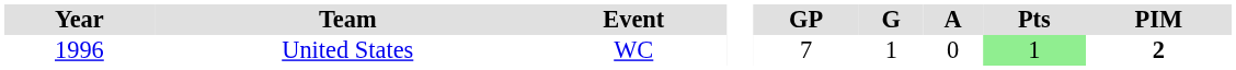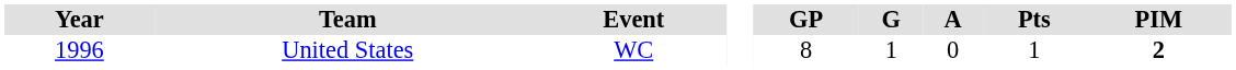United States | GP: 7 -> 8
United States | Pts: lightgreen background -> no background
